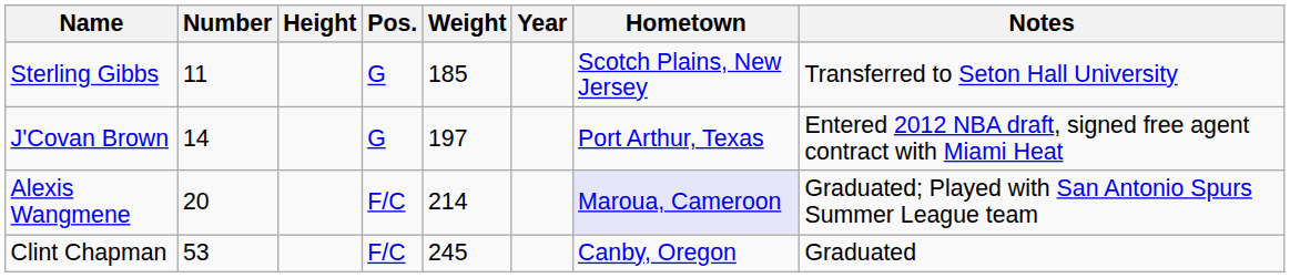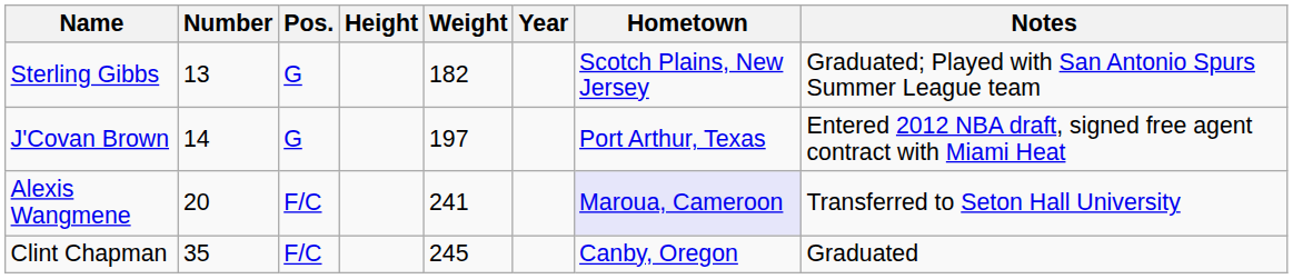columns swapped: Pos. <-> Height
Sterling Gibbs | Number: 11 -> 13
Sterling Gibbs | Weight: 185 -> 182
Sterling Gibbs | Notes: Transferred to Seton Hall University -> Graduated; Played with San Antonio Spurs Summer League team
Alexis Wangmene | Weight: 214 -> 241
Alexis Wangmene | Notes: Graduated; Played with San Antonio Spurs Summer League team -> Transferred to Seton Hall University
Clint Chapman | Number: 53 -> 35
